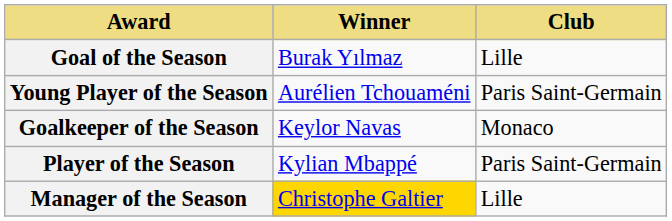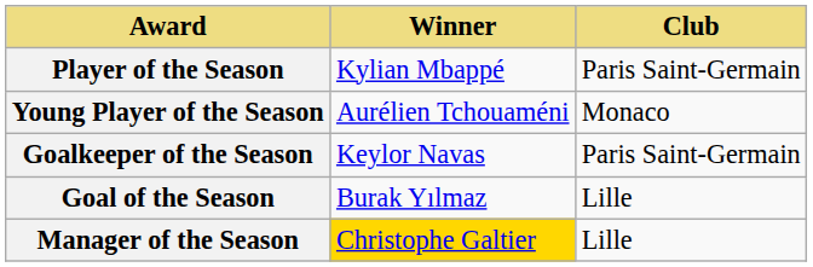rows swapped: Player of the Season <-> Goal of the Season
Young Player of the Season | Club: Paris Saint-Germain -> Monaco
Goalkeeper of the Season | Club: Monaco -> Paris Saint-Germain
